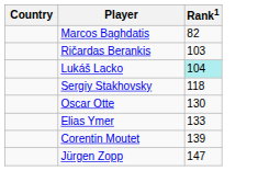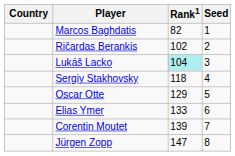+ column: Seed | 1 | 2 | 3 | 4 | 5 | 6 | 7 | 8
Ričardas Berankis | Rank1: 103 -> 102
Oscar Otte | Rank1: 130 -> 129
